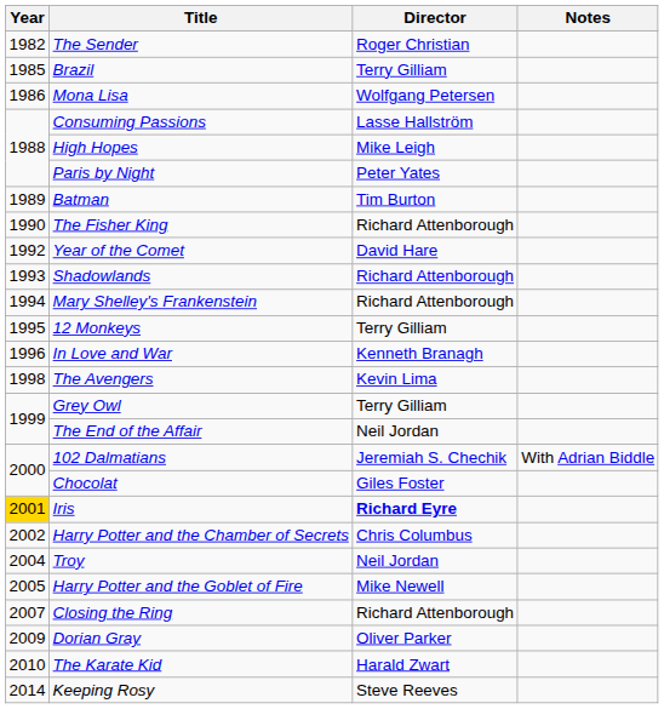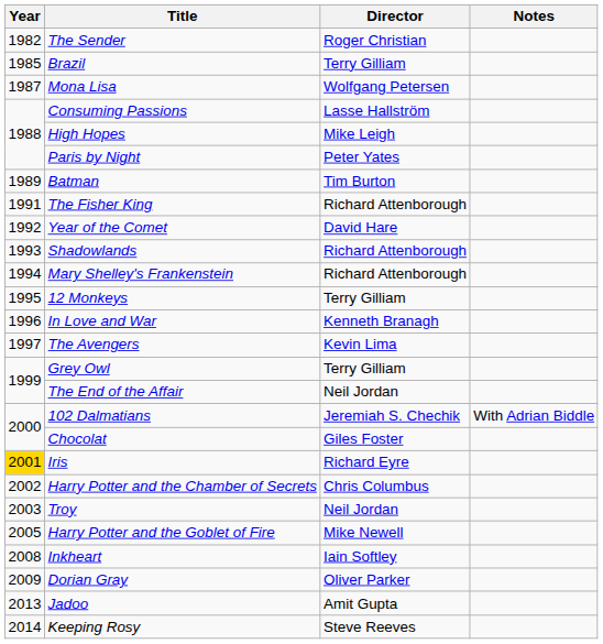Mona Lisa | Year: 1986 -> 1987
The Fisher King | Year: 1990 -> 1991
The Avengers | Year: 1998 -> 1997
Iris | Director: bold -> normal
Troy | Year: 2004 -> 2003
- row: 2007 | Closing the Ring | Richard Attenborough
+ row: 2008 | Inkheart | Iain Softley
- row: 2010 | The Karate Kid | Harald Zwart
+ row: 2013 | Jadoo | Amit Gupta
